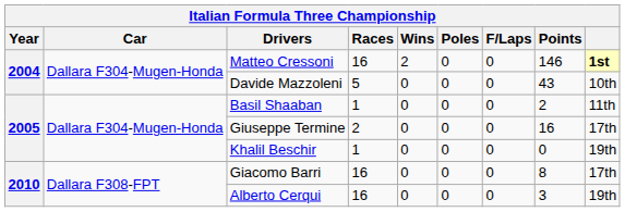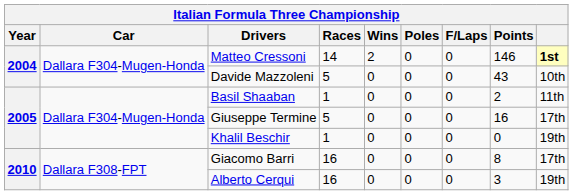Matteo Cressoni | Races: 16 -> 14
Giuseppe Termine | Races: 2 -> 5
